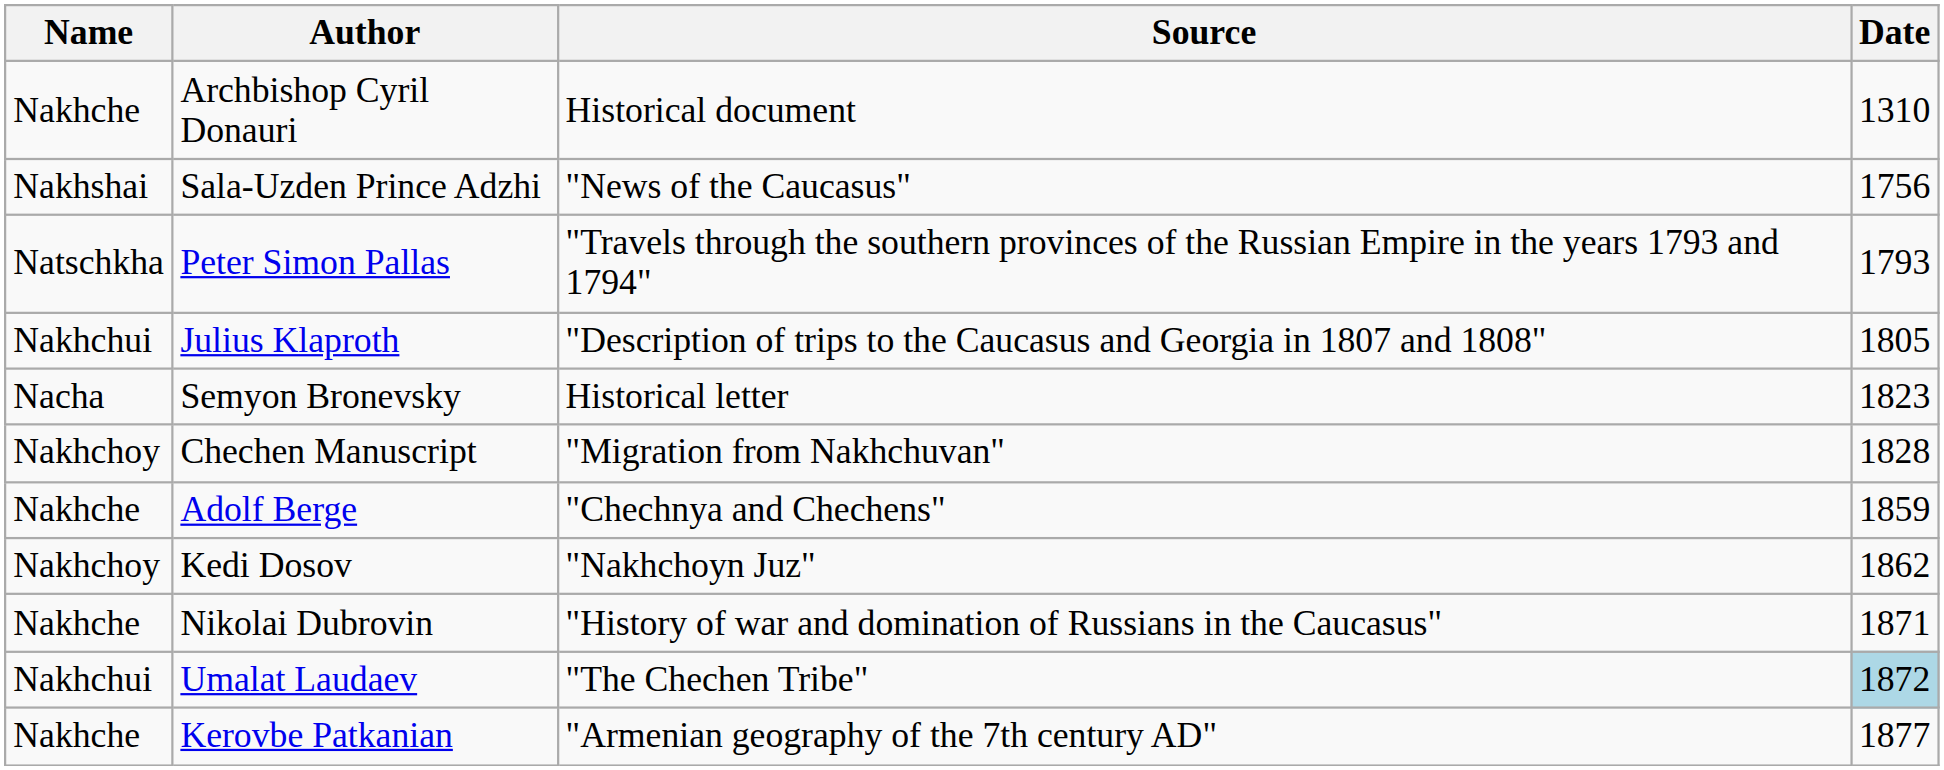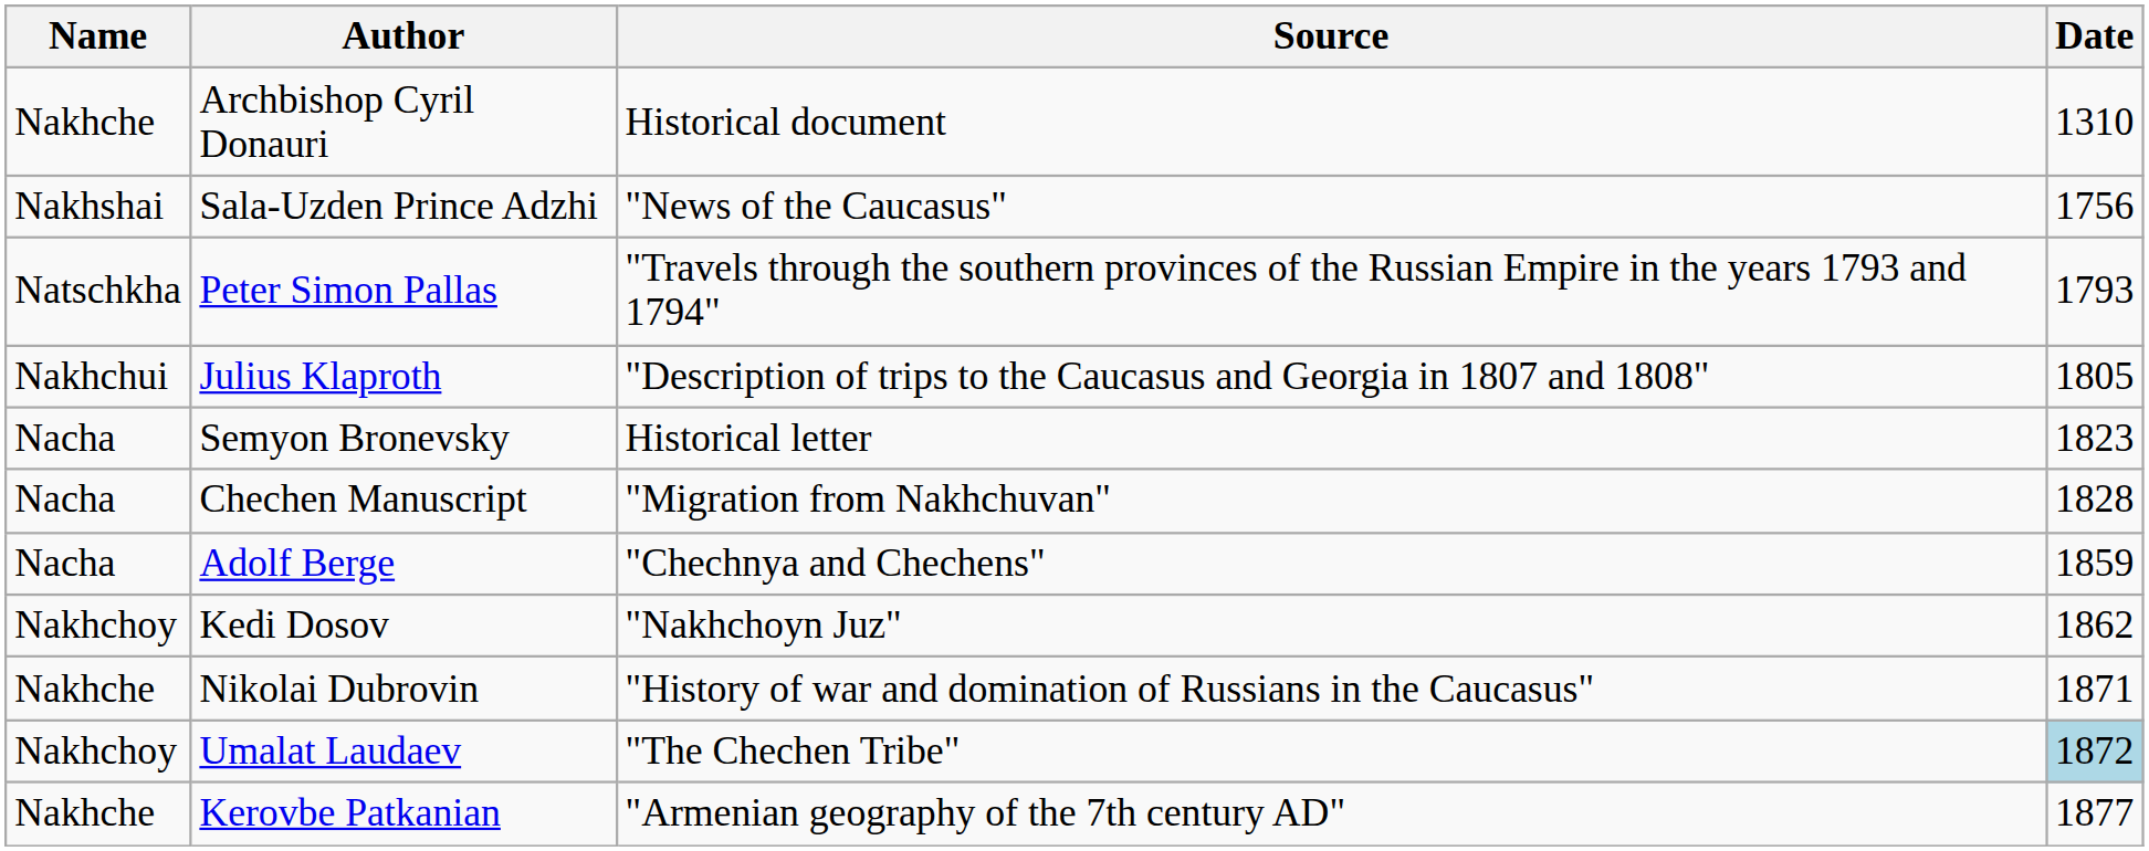Chechen Manuscript | Name: Nakhchoy -> Nacha
Adolf Berge | Name: Nakhche -> Nacha
Umalat Laudaev | Name: Nakhchui -> Nakhchoy
